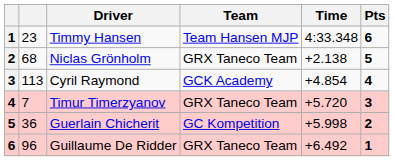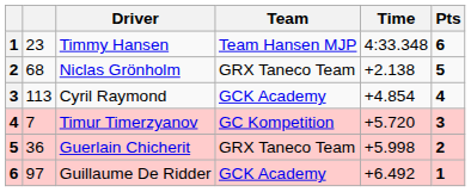Timur Timerzyanov | Team: GRX Taneco Team -> GC Kompetition
Guerlain Chicherit | Team: GC Kompetition -> GRX Taneco Team
Guillaume De Ridder | column 2: 96 -> 97
Guillaume De Ridder | Team: GRX Taneco Team -> GCK Academy
